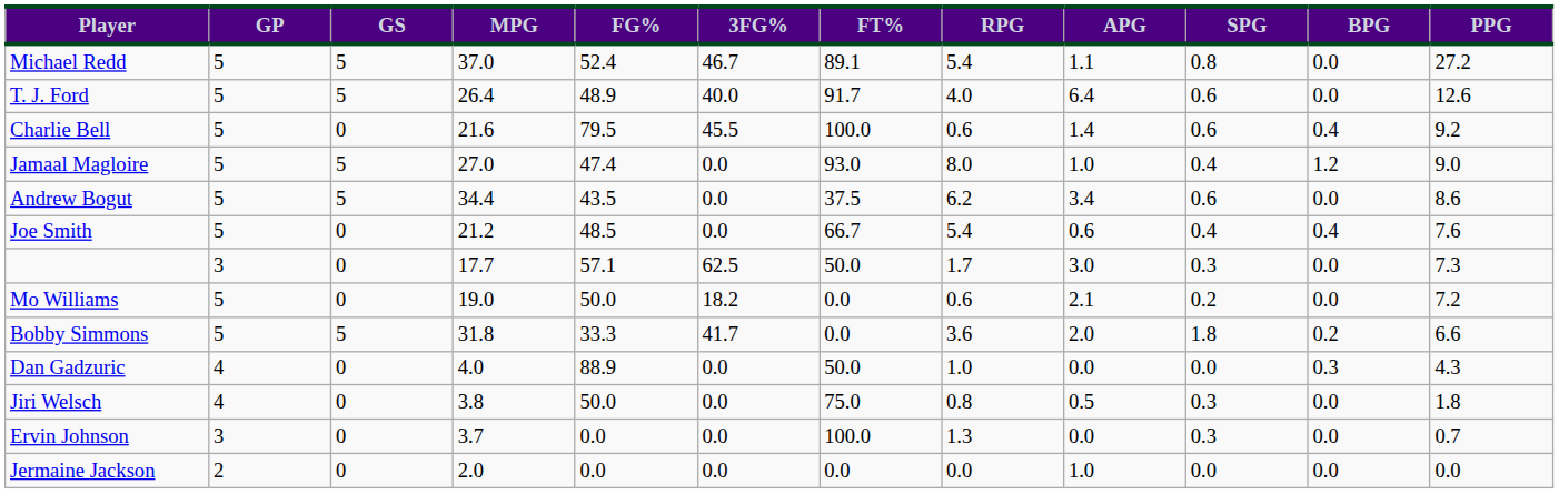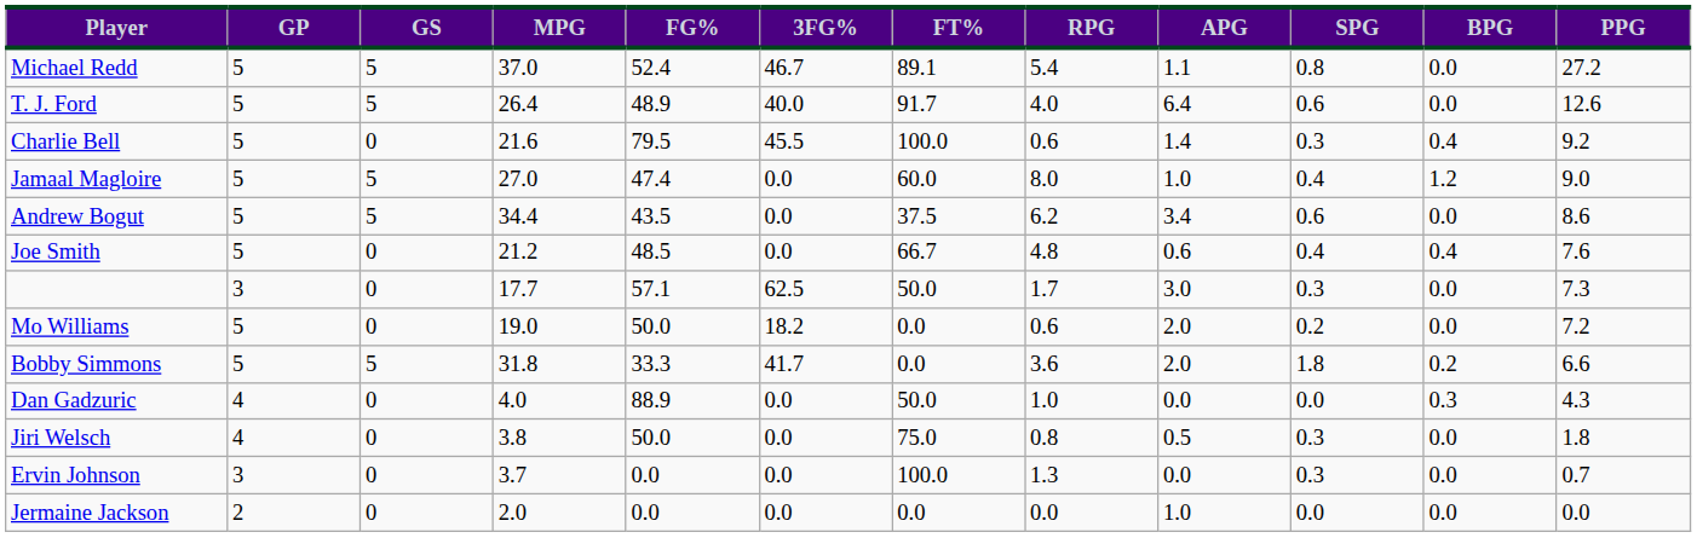Charlie Bell | SPG: 0.6 -> 0.3
Jamaal Magloire | FT%: 93.0 -> 60.0
Joe Smith | RPG: 5.4 -> 4.8
Mo Williams | APG: 2.1 -> 2.0
